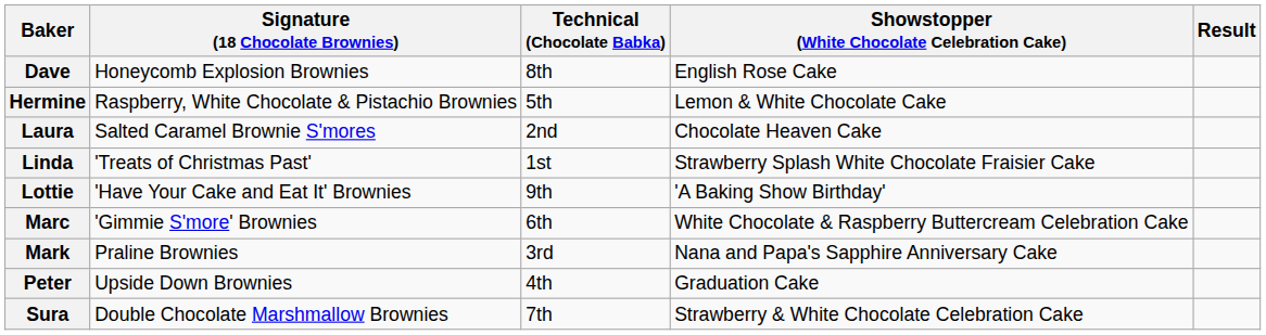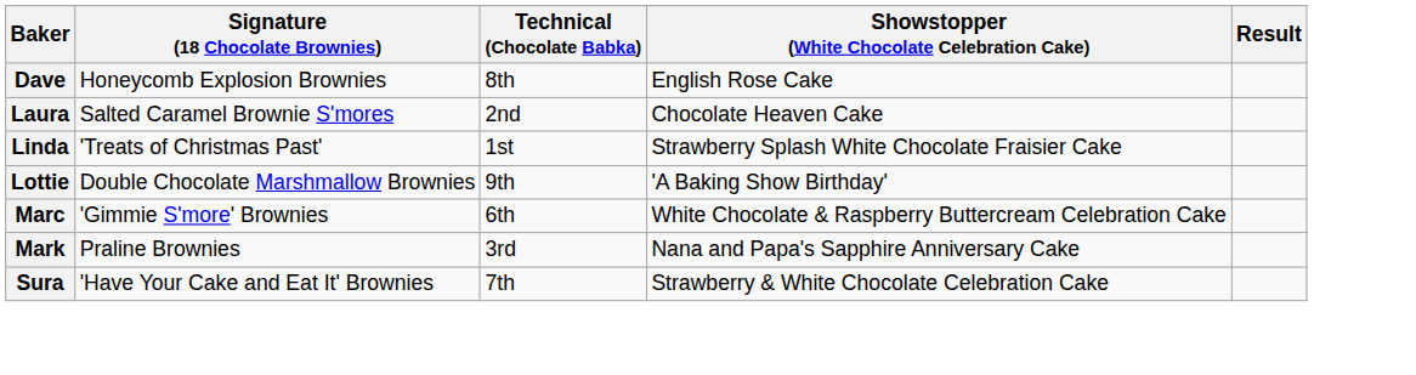- row: Hermine | Raspberry, White Chocolate & Pistachio Brownies | 5th | Lemon & White Chocolate Cake
Lottie | Signature (18 Chocolate Brownies): 'Have Your Cake and Eat It' Brownies -> Double Chocolate Marshmallow Brownies
- row: Peter | Upside Down Brownies | 4th | Graduation Cake
Sura | Signature (18 Chocolate Brownies): Double Chocolate Marshmallow Brownies -> 'Have Your Cake and Eat It' Brownies
